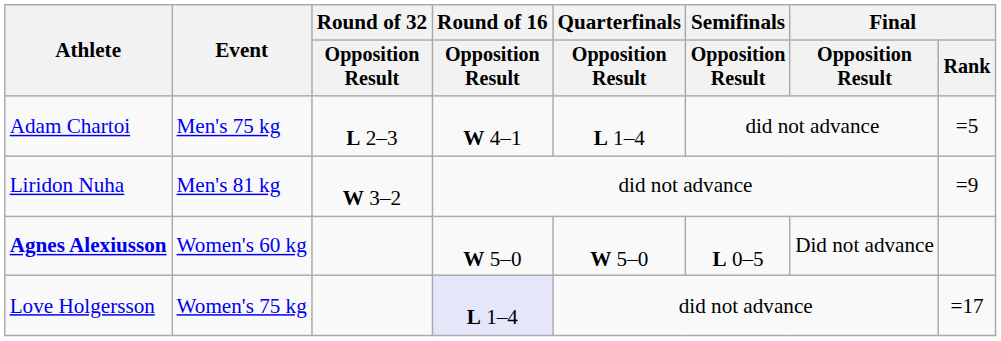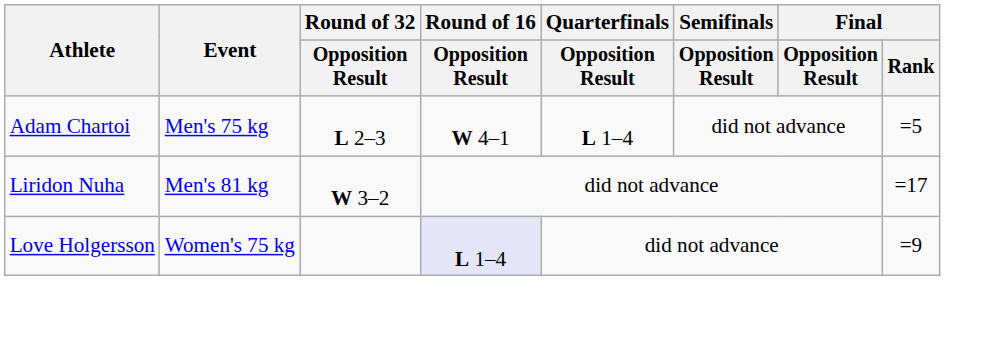Liridon Nuha | Final / Rank: =9 -> =17
- row: Agnes Alexiusson | Women's 60 kg | W 5–0 | W 5–0 | L 0–5 | Did not advance
Love Holgersson | Final / Rank: =17 -> =9
